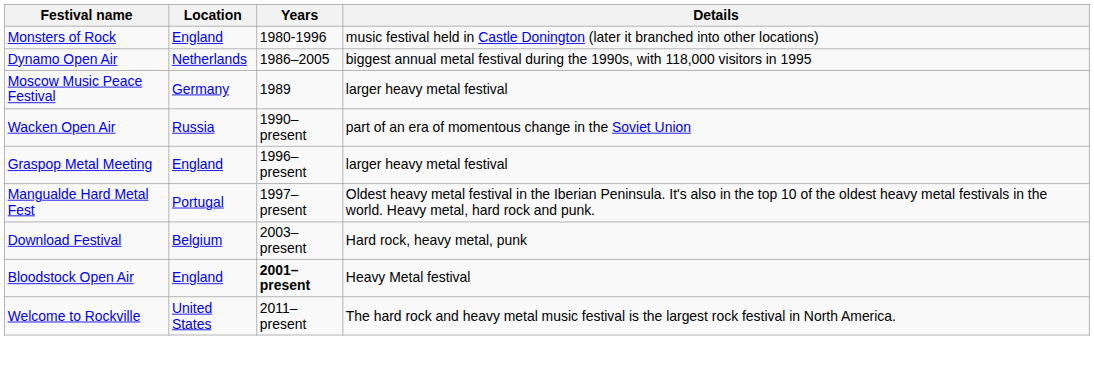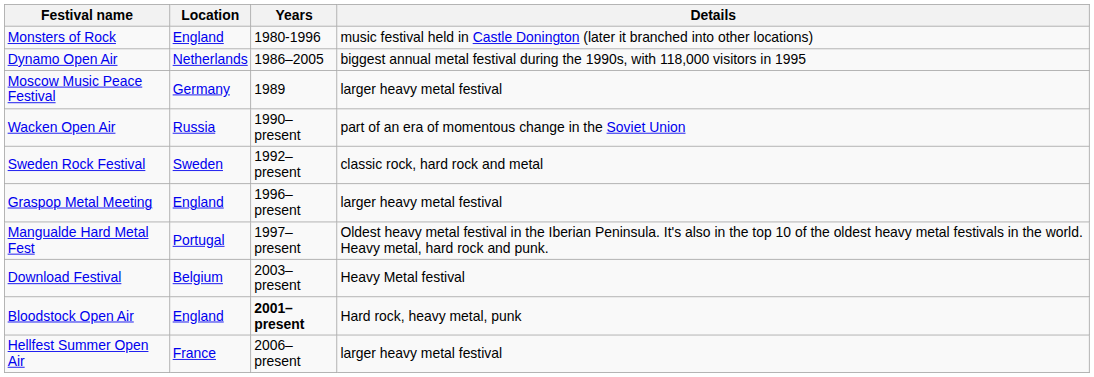+ row: Sweden Rock Festival | Sweden | 1992–present | classic rock, hard rock and metal
Download Festival | Details: Hard rock, heavy metal, punk -> Heavy Metal festival
Bloodstock Open Air | Details: Heavy Metal festival -> Hard rock, heavy metal, punk
+ row: Hellfest Summer Open Air | France | 2006–present | larger heavy metal festival
- row: Welcome to Rockville | United States | 2011–present | The hard rock and heavy metal music festival is the largest rock festival in North America.
